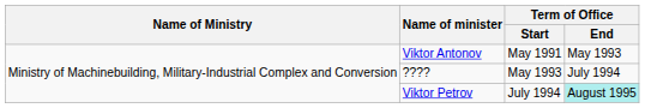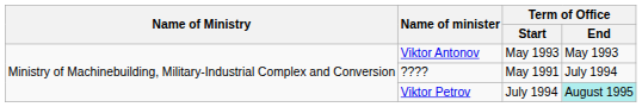Viktor Antonov | Term of Office / Start: May 1991 -> May 1993
???? | Term of Office / Start: May 1993 -> May 1991
